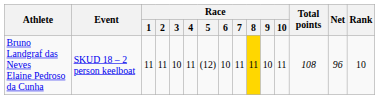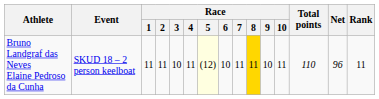Bruno Landgraf das Neves Elaine Pedroso da Cunha | Race / 5: no background -> lightyellow background
Bruno Landgraf das Neves Elaine Pedroso da Cunha | Total points: 108 -> 110
Bruno Landgraf das Neves Elaine Pedroso da Cunha | Rank: 10 -> 11
